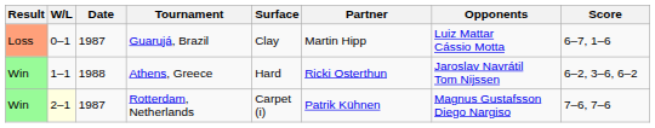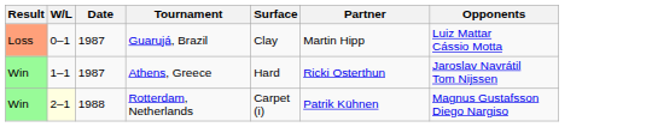- column: Score | 6–7, 1–6 | 6–2, 3–6, 6–2 | 7–6, 7–6
Athens, Greece | Date: 1988 -> 1987
Rotterdam, Netherlands | Date: 1987 -> 1988
